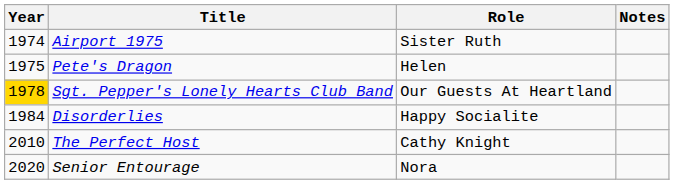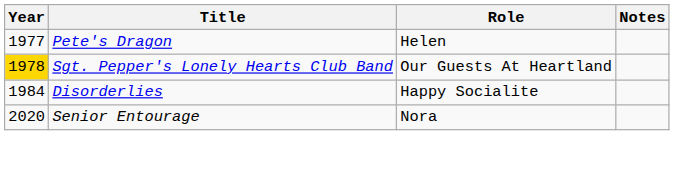- row: 1974 | Airport 1975 | Sister Ruth
Pete's Dragon | Year: 1975 -> 1977
- row: 2010 | The Perfect Host | Cathy Knight
